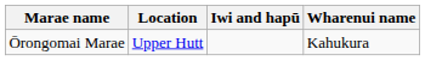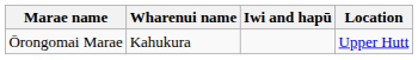columns swapped: Wharenui name <-> Location
